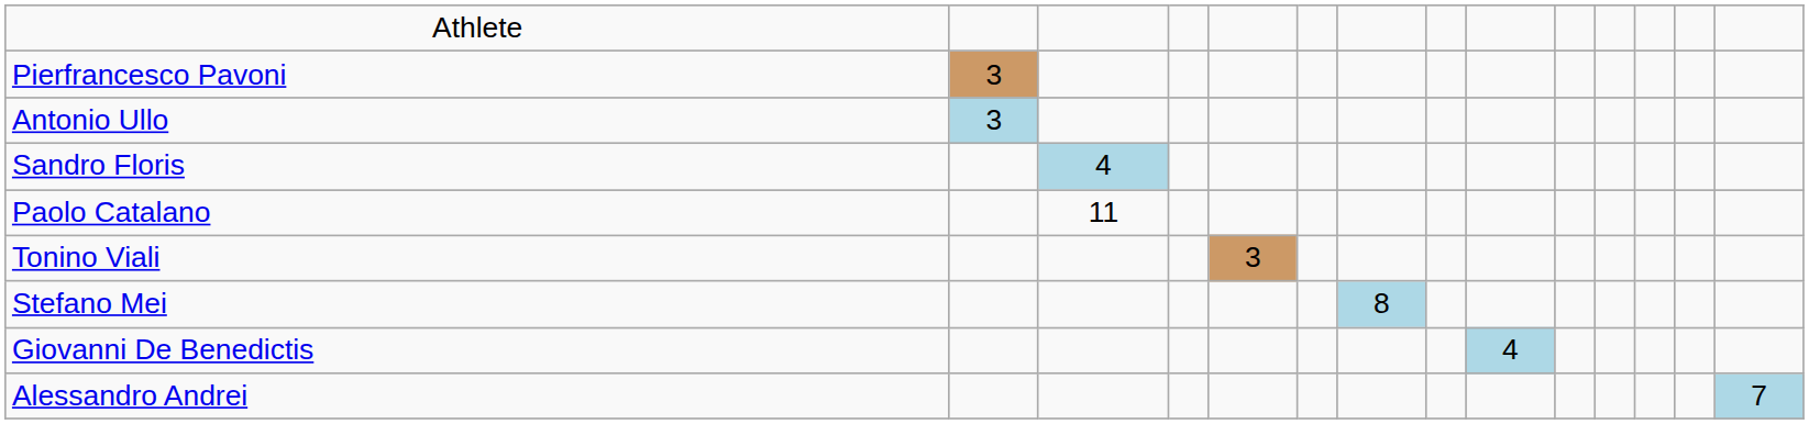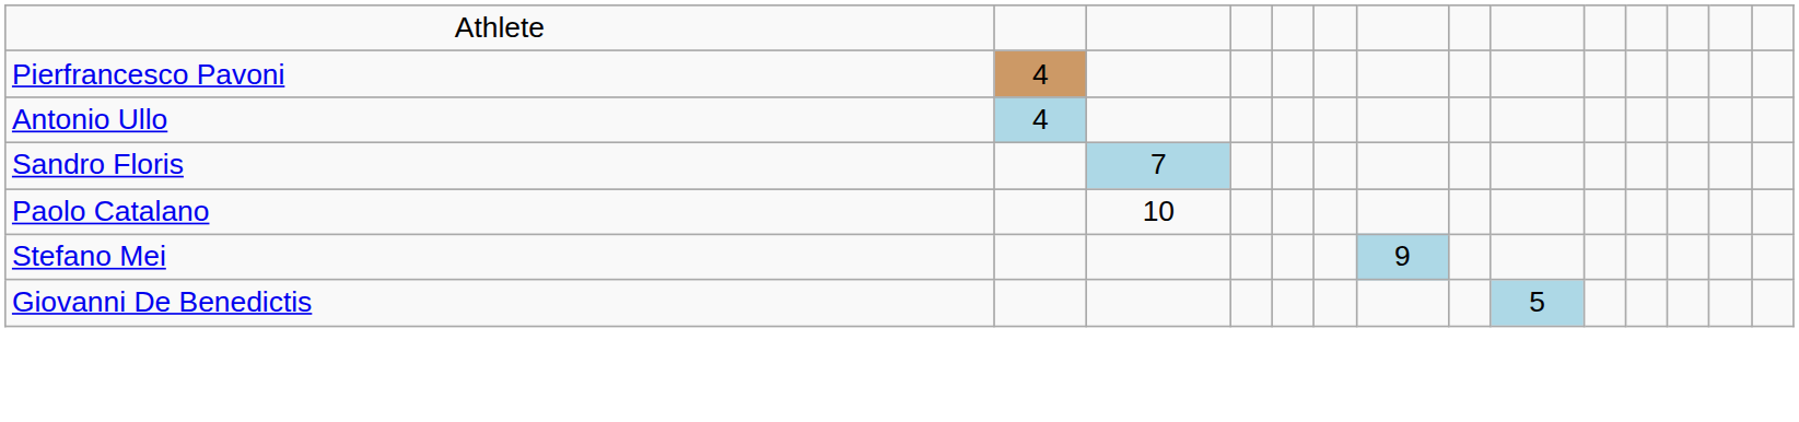Pierfrancesco Pavoni | column 2: 3 -> 4
Antonio Ullo | column 2: 3 -> 4
Sandro Floris | column 3: 4 -> 7
Paolo Catalano | column 3: 11 -> 10
- row: Tonino Viali | 3
Stefano Mei | column 7: 8 -> 9
Giovanni De Benedictis | column 9: 4 -> 5
- row: Alessandro Andrei | 7
